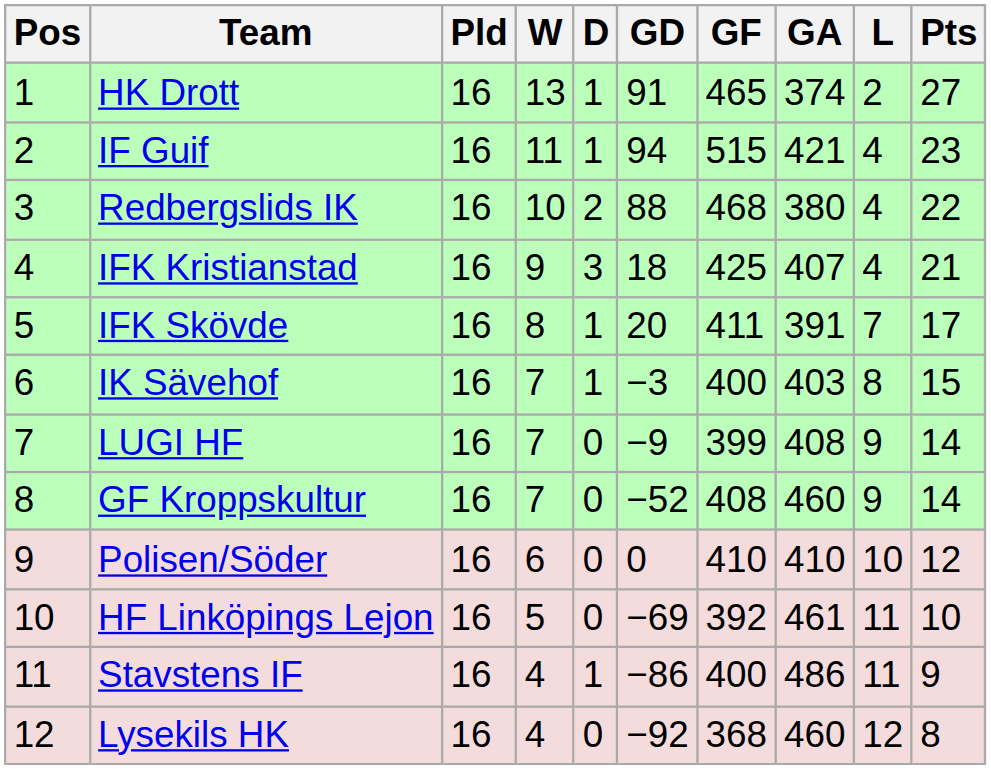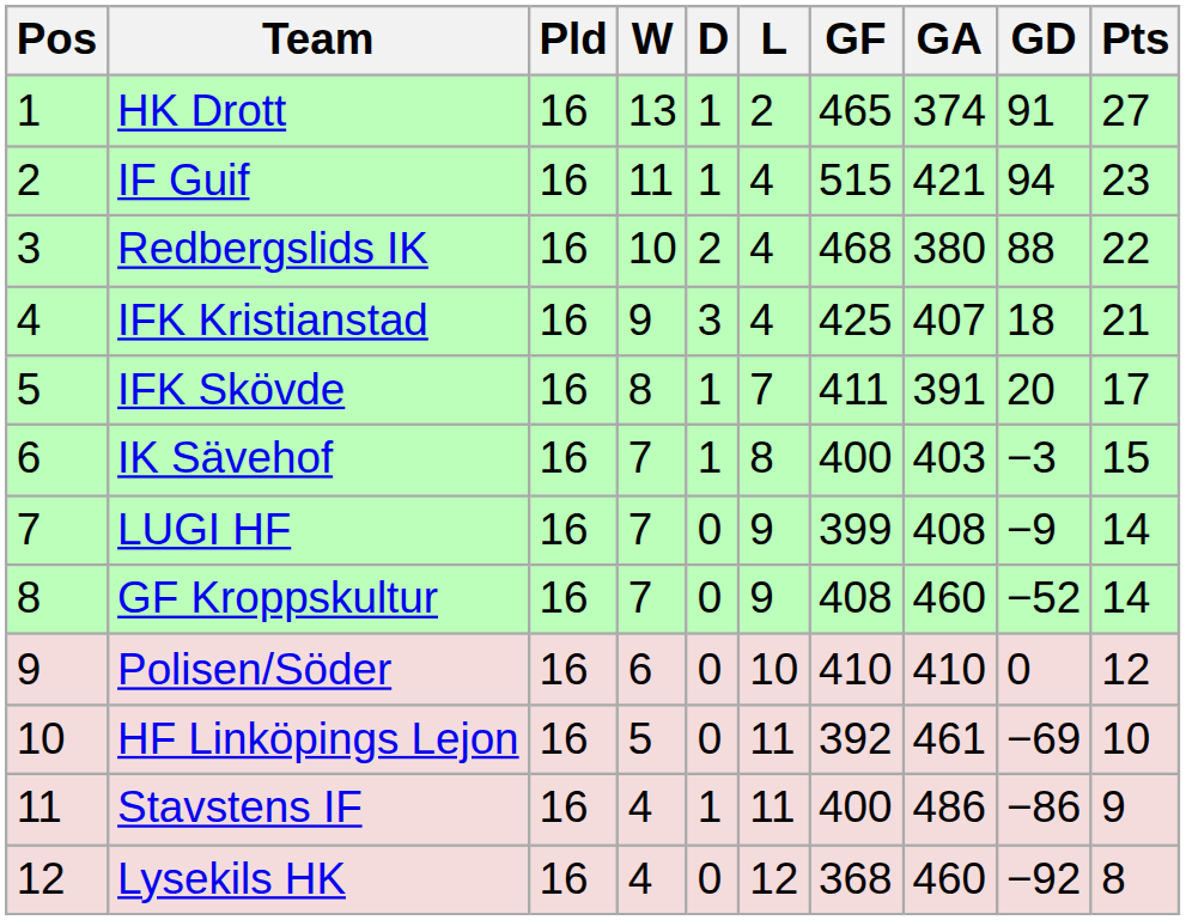columns swapped: L <-> GD
